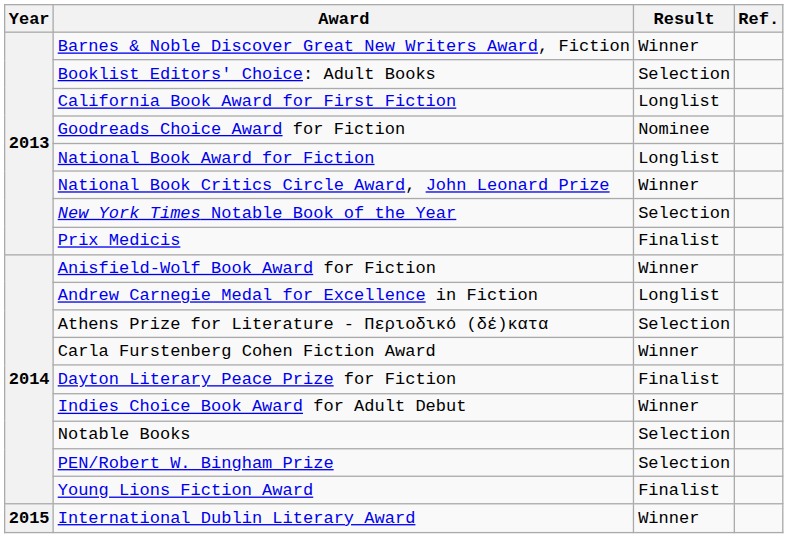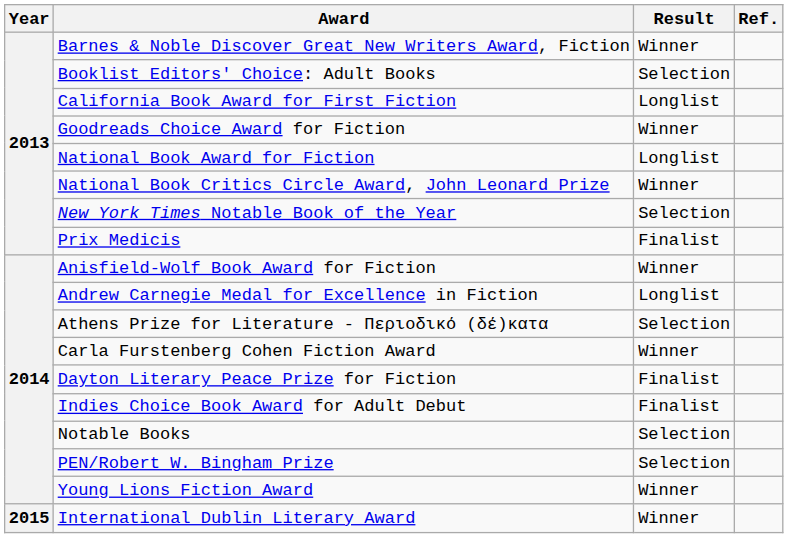Goodreads Choice Award for Fiction | Result: Nominee -> Winner
Indies Choice Book Award for Adult Debut | Result: Winner -> Finalist
Young Lions Fiction Award | Result: Finalist -> Winner
